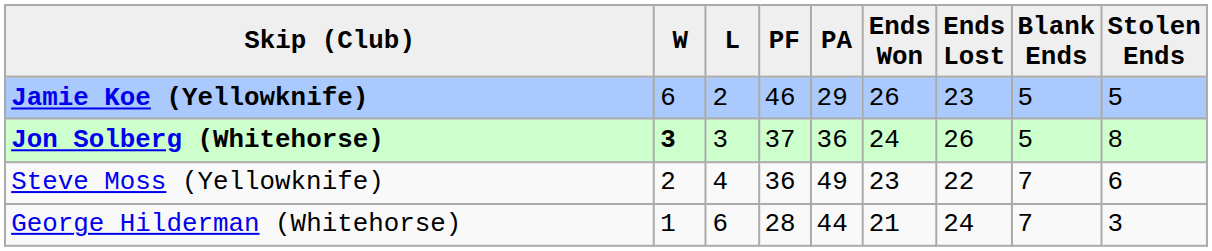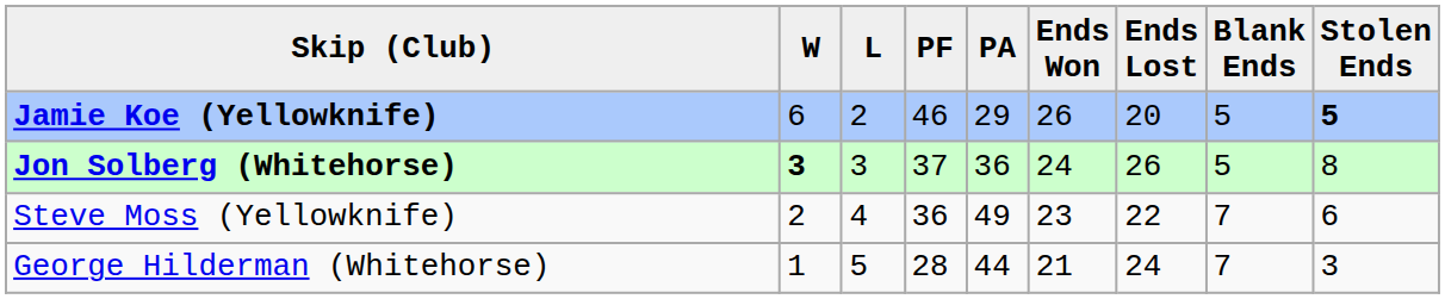Jamie Koe (Yellowknife) | Ends Lost: 23 -> 20
Jamie Koe (Yellowknife) | Stolen Ends: normal -> bold
George Hilderman (Whitehorse) | L: 6 -> 5
